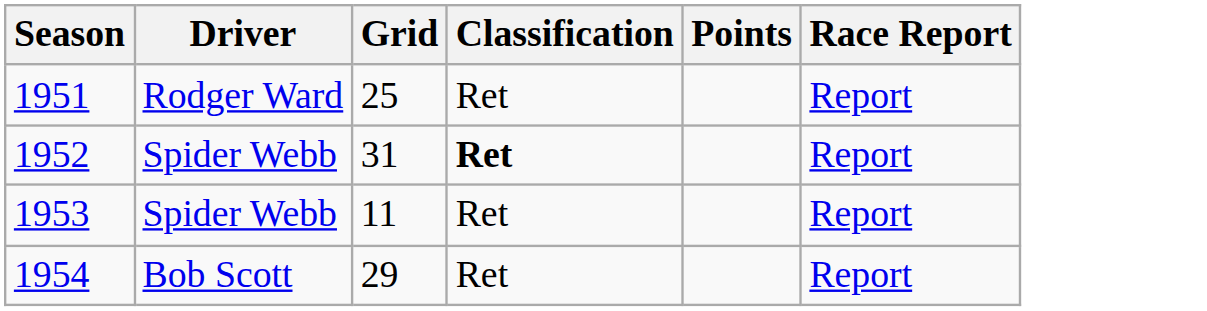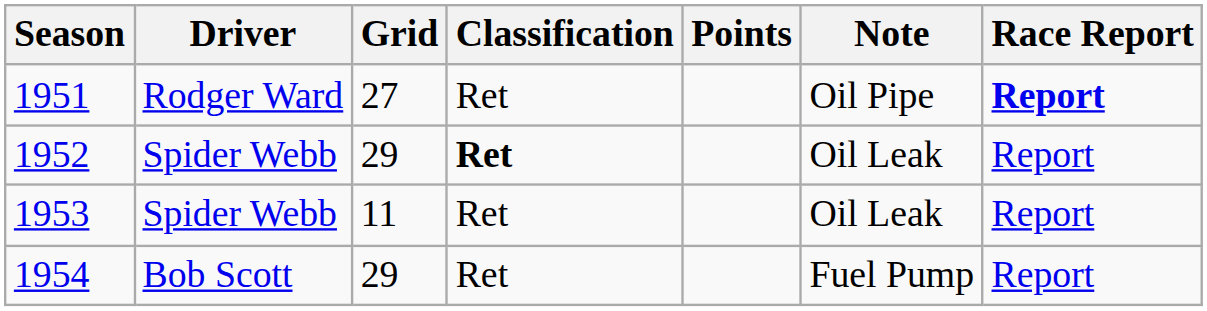+ column: Note | Oil Pipe | Oil Leak | Oil Leak | Fuel Pump
1951 | Grid: 25 -> 27
1951 | Race Report: normal -> bold
1952 | Grid: 31 -> 29
